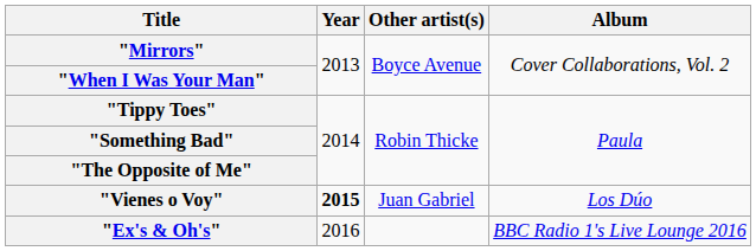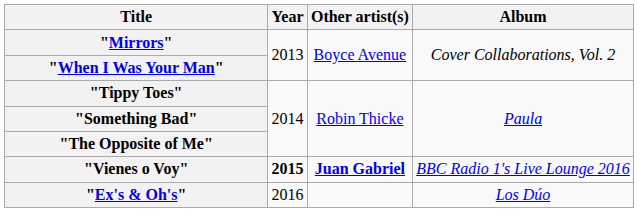"Vienes o Voy" | Other artist(s): normal -> bold
"Vienes o Voy" | Album: Los Dúo -> BBC Radio 1's Live Lounge 2016
"Ex's & Oh's" | Album: BBC Radio 1's Live Lounge 2016 -> Los Dúo
